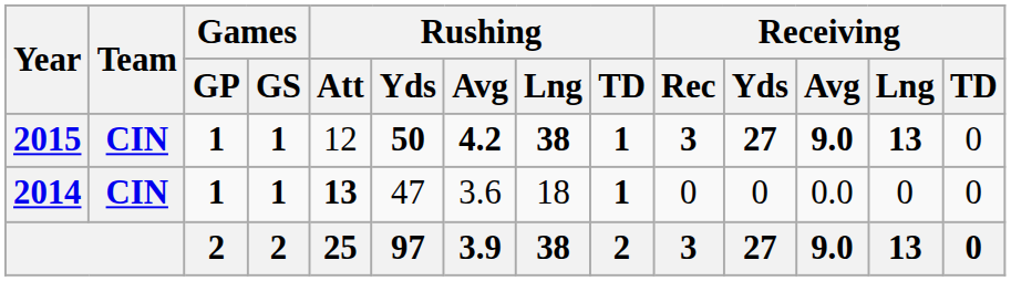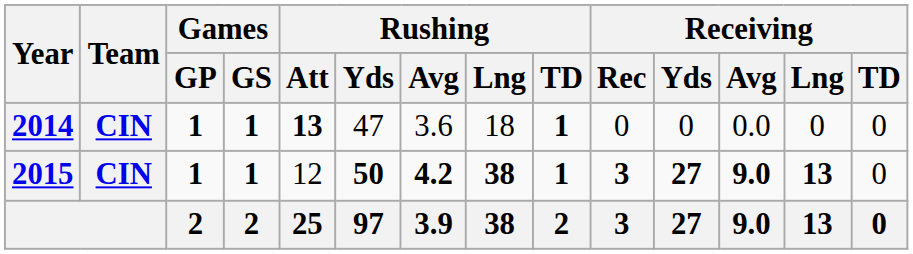rows swapped: 2014 <-> 2015
